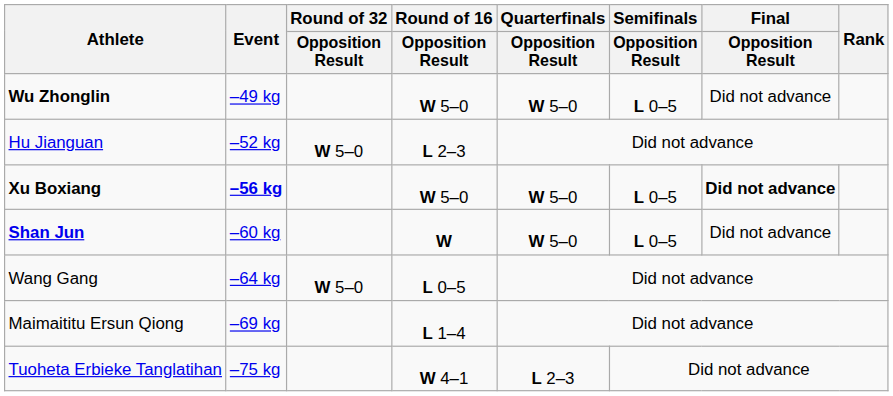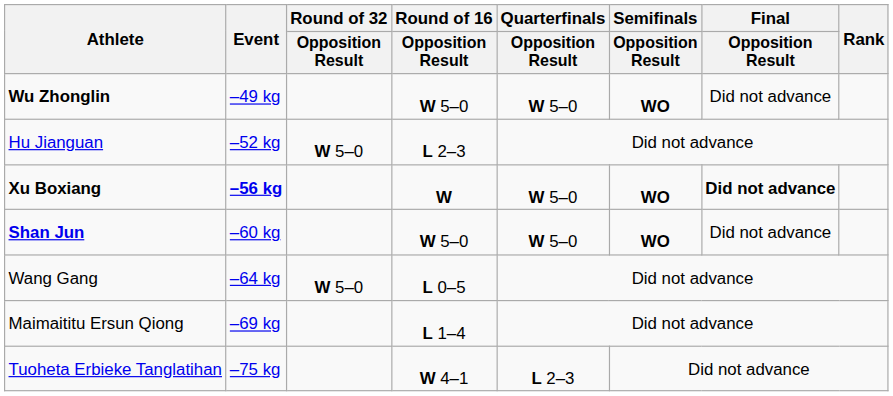Wu Zhonglin | Semifinals / Opposition Result: L 0–5 -> WO
Xu Boxiang | Round of 16 / Opposition Result: W 5–0 -> W
Xu Boxiang | Semifinals / Opposition Result: L 0–5 -> WO
Shan Jun | Round of 16 / Opposition Result: W -> W 5–0
Shan Jun | Semifinals / Opposition Result: L 0–5 -> WO
